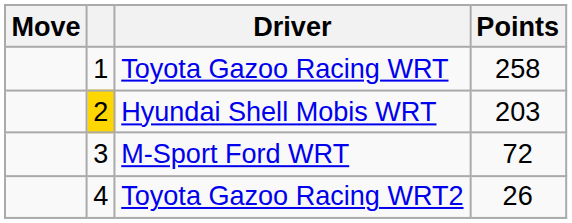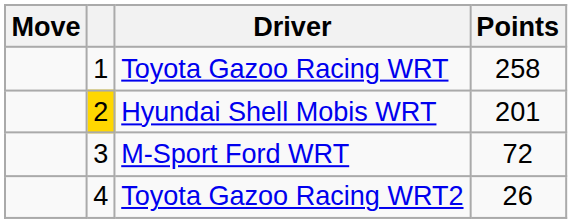Hyundai Shell Mobis WRT | Points: 203 -> 201
